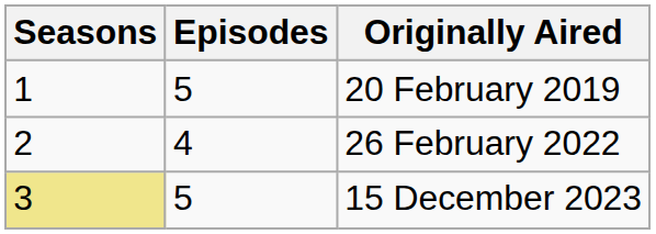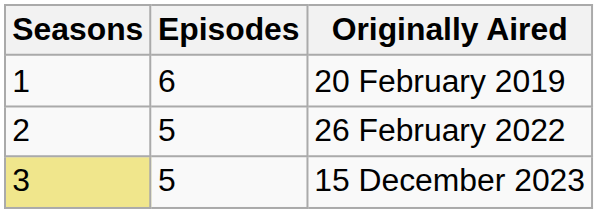20 February 2019 | Episodes: 5 -> 6
26 February 2022 | Episodes: 4 -> 5
